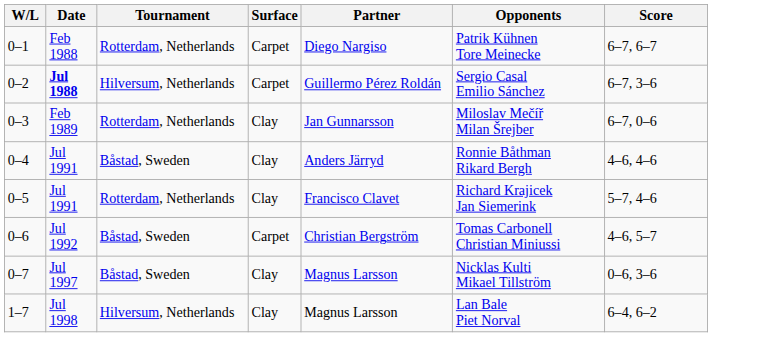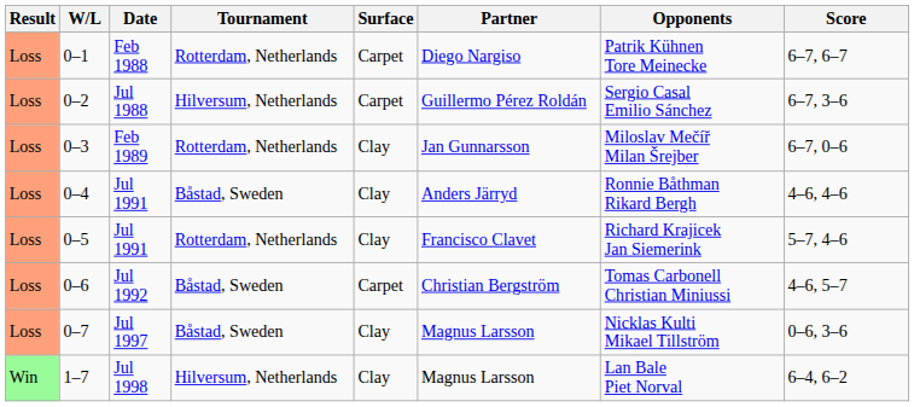+ column: Result | Loss | Loss | Loss | Loss | Loss | Loss | Loss | Win
0–2 | Date: bold -> normal
